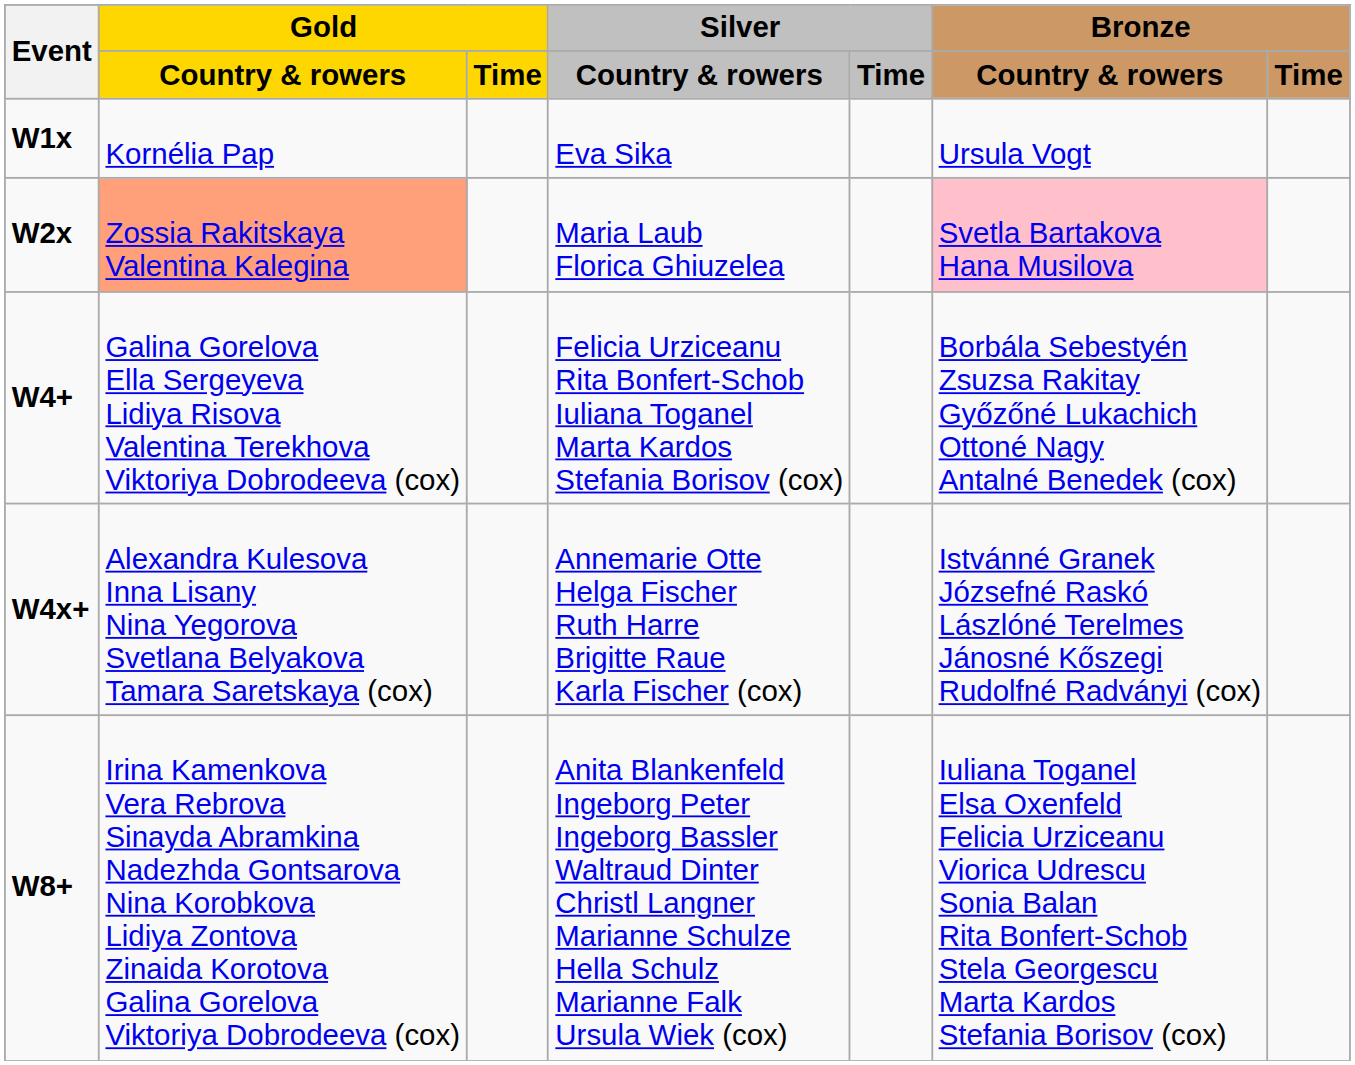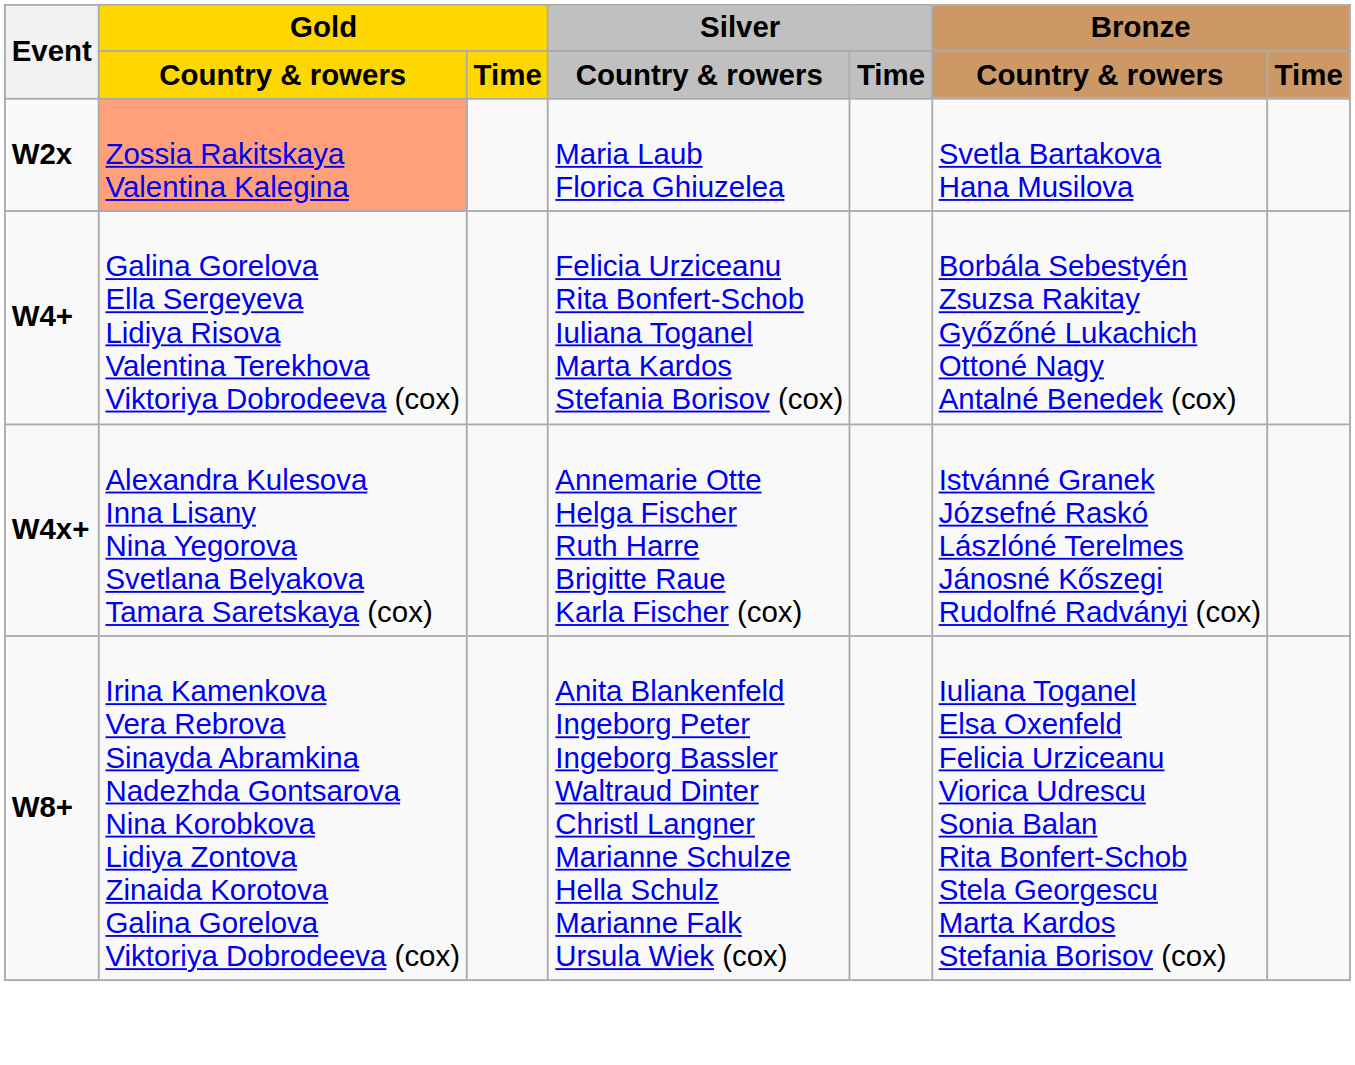- row: W1x | Kornélia Pap | Eva Sika | Ursula Vogt
W2x | Bronze / Country & rowers: pink background -> no background
